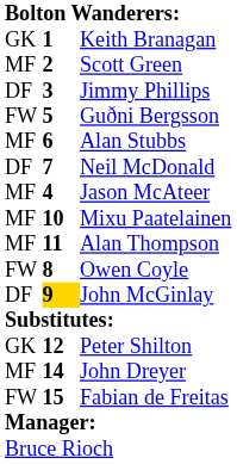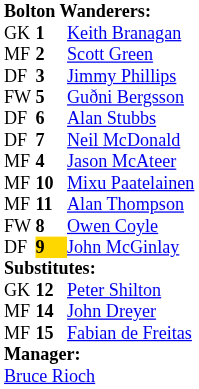Alan Stubbs | column 1: MF -> DF
Fabian de Freitas | column 1: FW -> MF
